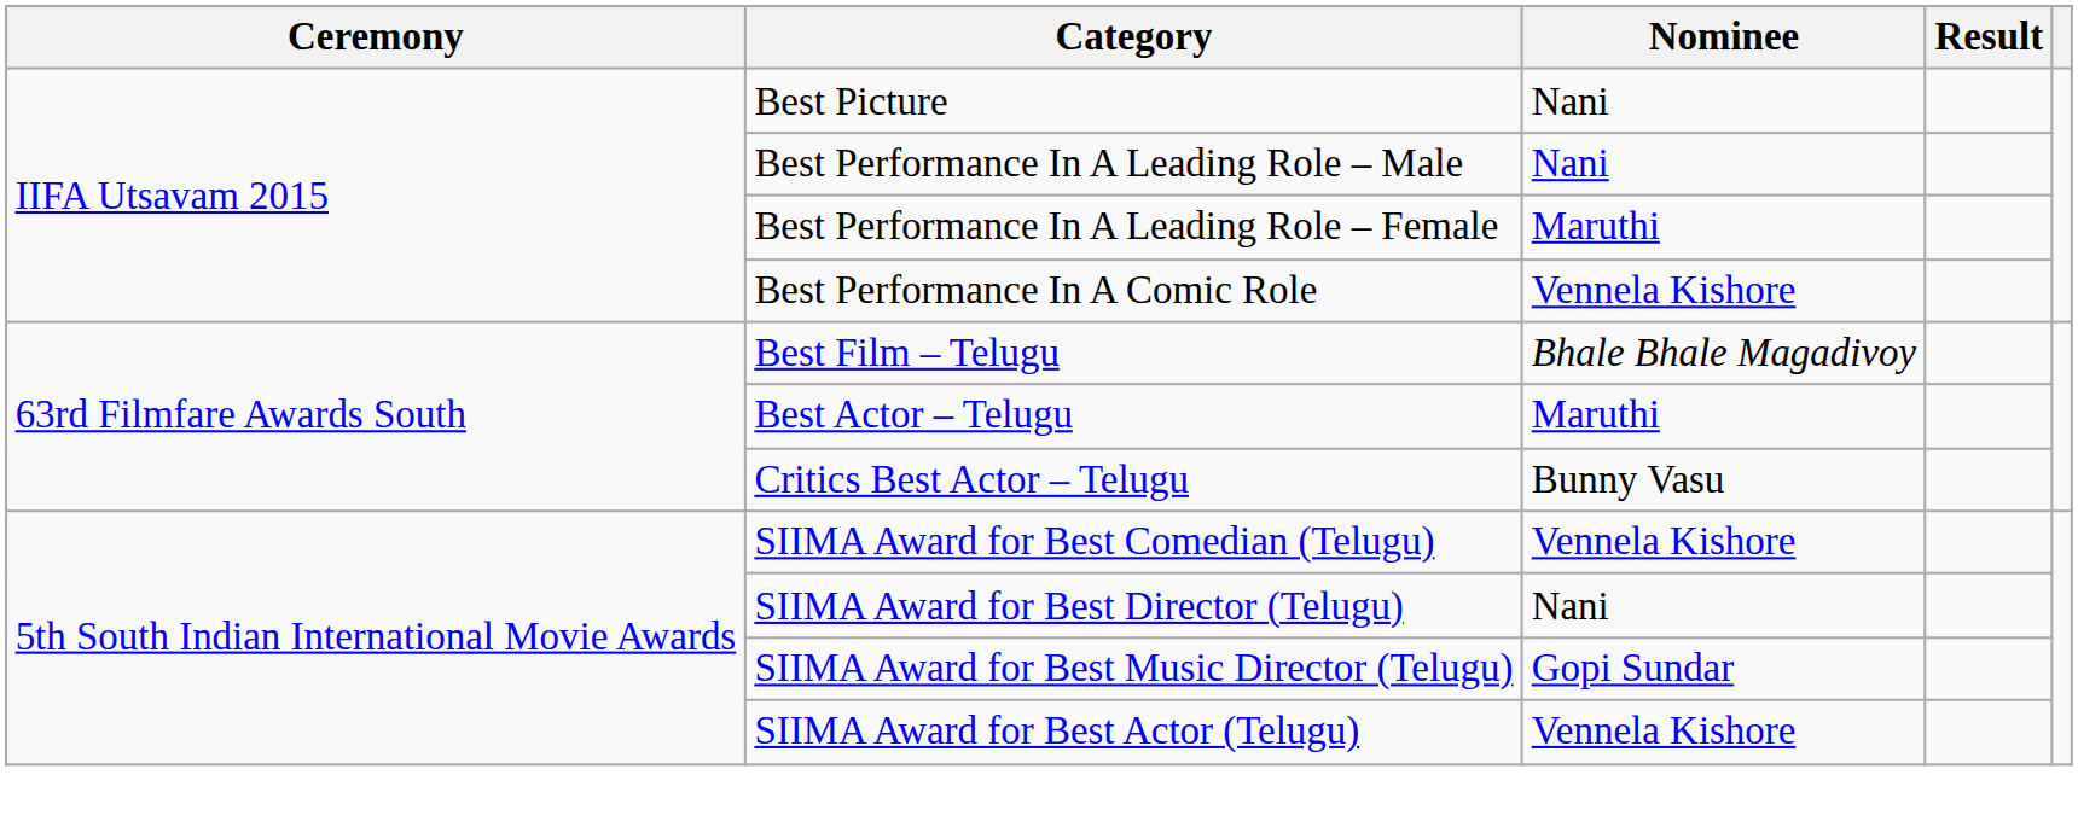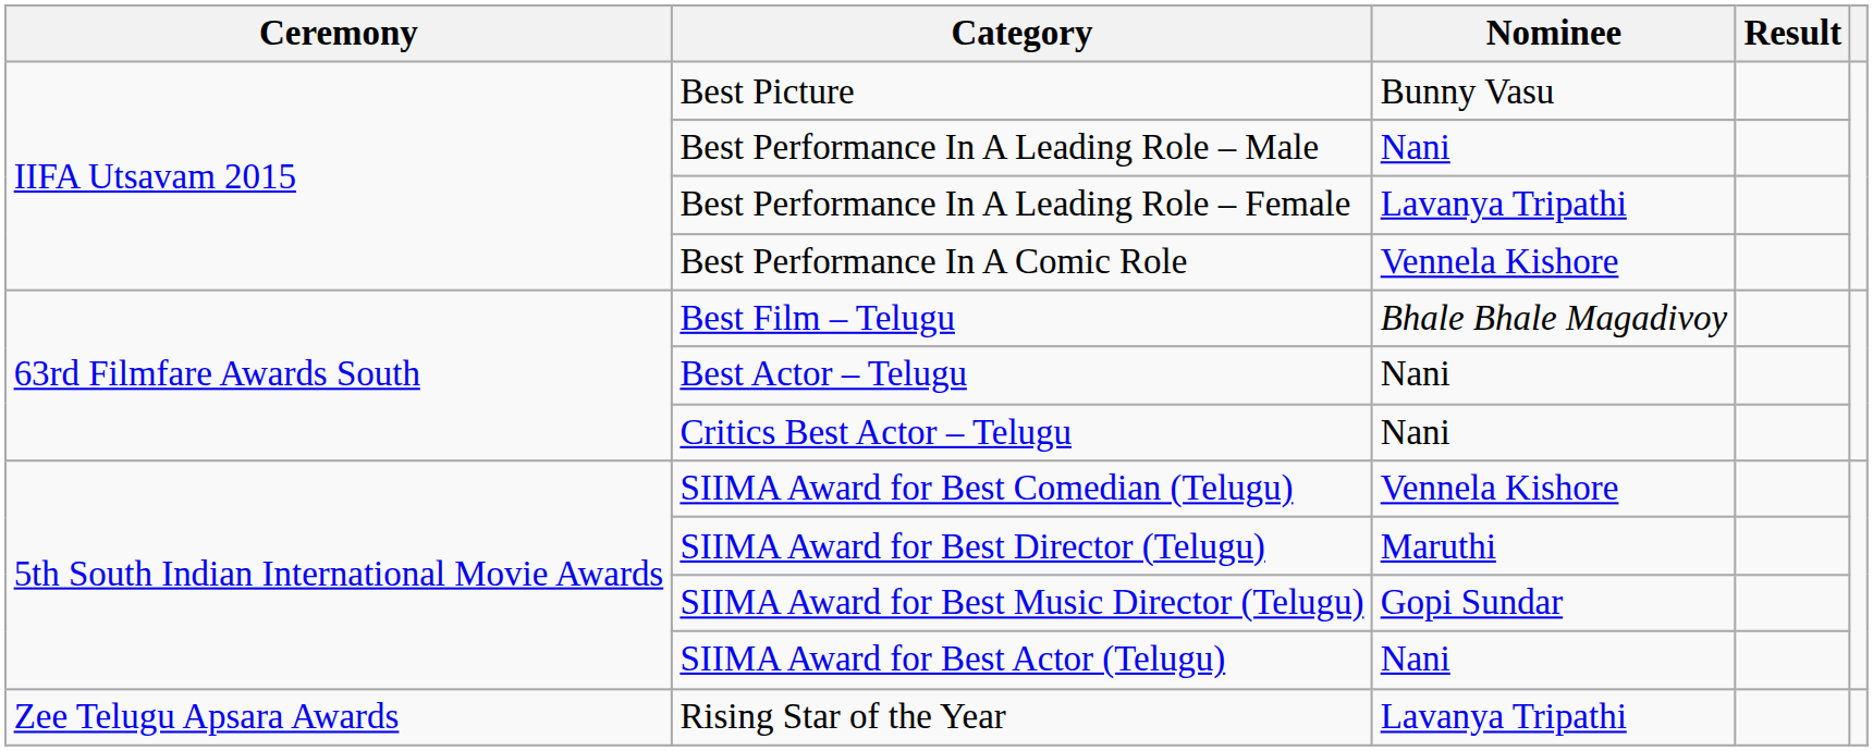Best Picture | Nominee: Nani -> Bunny Vasu
Best Performance In A Leading Role – Female | Nominee: Maruthi -> Lavanya Tripathi
Best Actor – Telugu | Nominee: Maruthi -> Nani
Critics Best Actor – Telugu | Nominee: Bunny Vasu -> Nani
SIIMA Award for Best Director (Telugu) | Nominee: Nani -> Maruthi
SIIMA Award for Best Actor (Telugu) | Nominee: Vennela Kishore -> Nani
+ row: Zee Telugu Apsara Awards | Rising Star of the Year | Lavanya Tripathi
